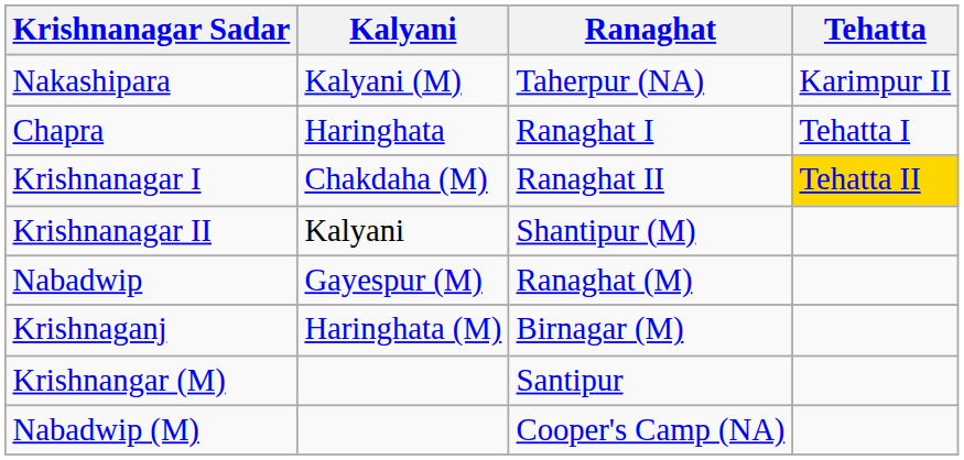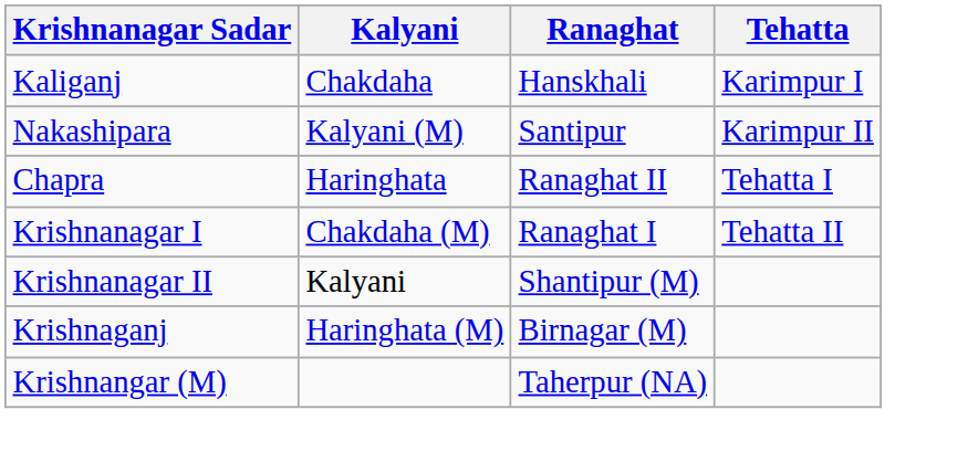+ row: Kaliganj | Chakdaha | Hanskhali | Karimpur I
Nakashipara | Ranaghat: Taherpur (NA) -> Santipur
Chapra | Ranaghat: Ranaghat I -> Ranaghat II
Krishnanagar I | Ranaghat: Ranaghat II -> Ranaghat I
Krishnanagar I | Tehatta: gold background -> no background
- row: Nabadwip | Gayespur (M) | Ranaghat (M)
Krishnangar (M) | Ranaghat: Santipur -> Taherpur (NA)
- row: Nabadwip (M) | Cooper's Camp (NA)
